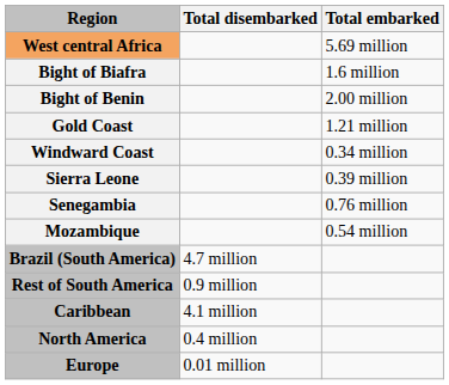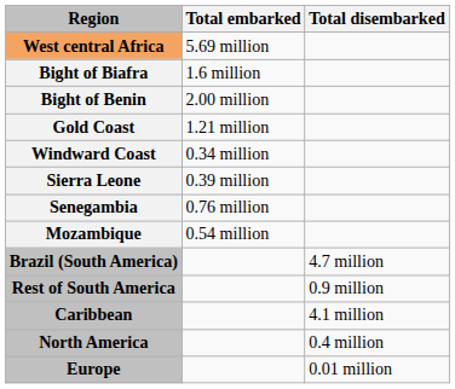columns swapped: Total embarked <-> Total disembarked
